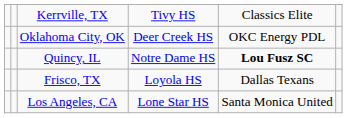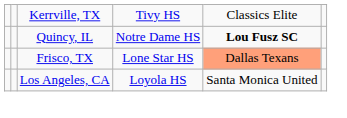- row: Oklahoma City, OK | Deer Creek HS | OKC Energy PDL
Frisco, TX | column 4: Loyola HS -> Lone Star HS
Frisco, TX | column 5: no background -> lightsalmon background
Los Angeles, CA | column 4: Lone Star HS -> Loyola HS
